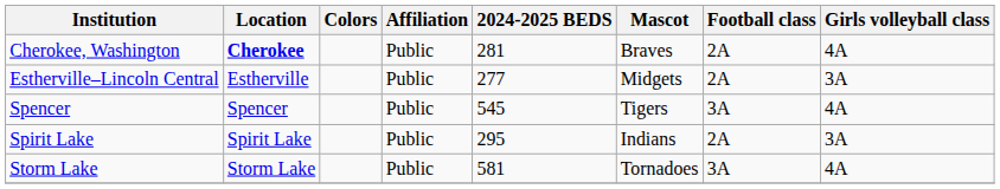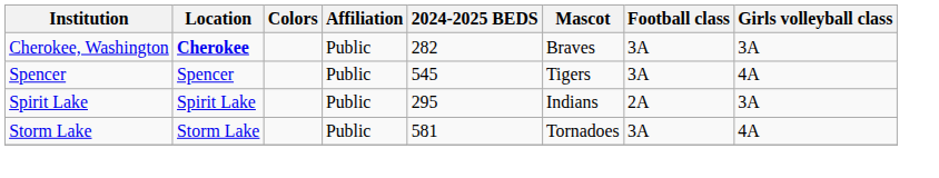Cherokee, Washington | 2024-2025 BEDS: 281 -> 282
Cherokee, Washington | Football class: 2A -> 3A
Cherokee, Washington | Girls volleyball class: 4A -> 3A
- row: Estherville–Lincoln Central | Estherville | Public | 277 | Midgets | 2A | 3A
